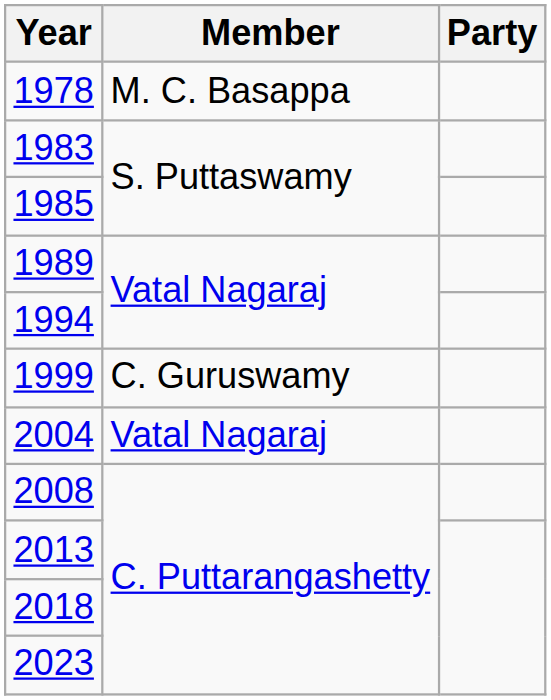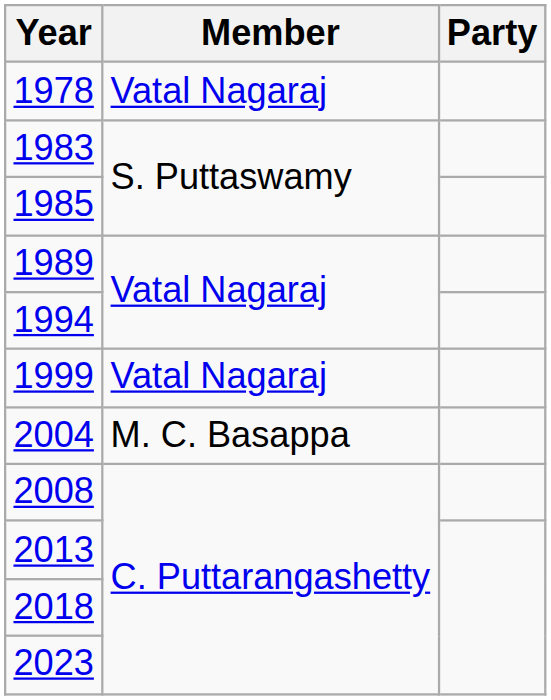1978 | Member: M. C. Basappa -> Vatal Nagaraj
1999 | Member: C. Guruswamy -> Vatal Nagaraj
2004 | Member: Vatal Nagaraj -> M. C. Basappa
